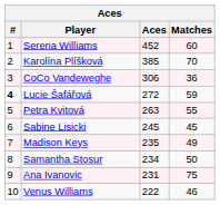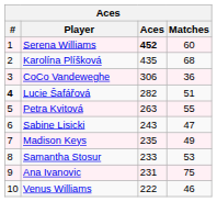Serena Williams | Aces: normal -> bold
Karolína Plíšková | Aces: 385 -> 435
Karolína Plíšková | Matches: 70 -> 68
Lucie Šafářová | Aces: 272 -> 282
Lucie Šafářová | Matches: 59 -> 51
Sabine Lisicki | Aces: 245 -> 243
Sabine Lisicki | Matches: 45 -> 47
Samantha Stosur | Aces: 234 -> 233
Samantha Stosur | Matches: 50 -> 53
